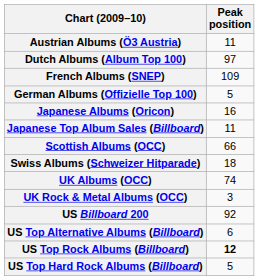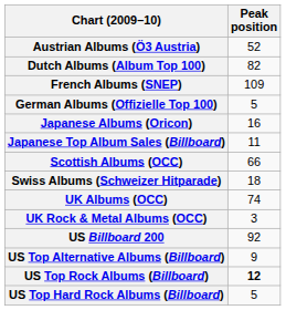Austrian Albums (Ö3 Austria) | Peak position: 11 -> 52
Dutch Albums (Album Top 100) | Peak position: 97 -> 82
US Top Alternative Albums (Billboard) | Peak position: 6 -> 9
